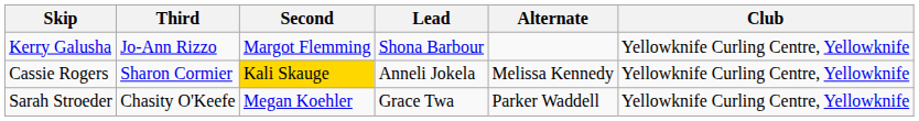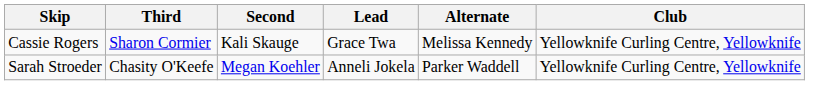- row: Kerry Galusha | Jo-Ann Rizzo | Margot Flemming | Shona Barbour | Yellowknife Curling Centre, Yellowknife
Cassie Rogers | Second: gold background -> no background
Cassie Rogers | Lead: Anneli Jokela -> Grace Twa
Sarah Stroeder | Lead: Grace Twa -> Anneli Jokela
